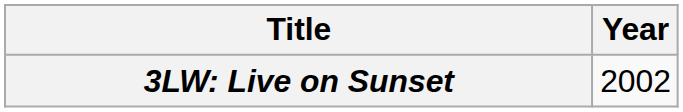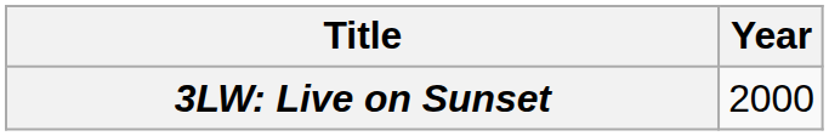3LW: Live on Sunset | Year: 2002 -> 2000
